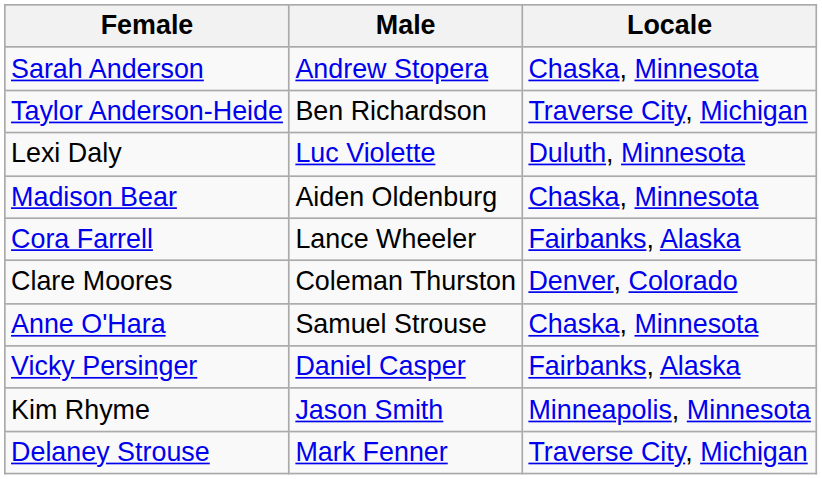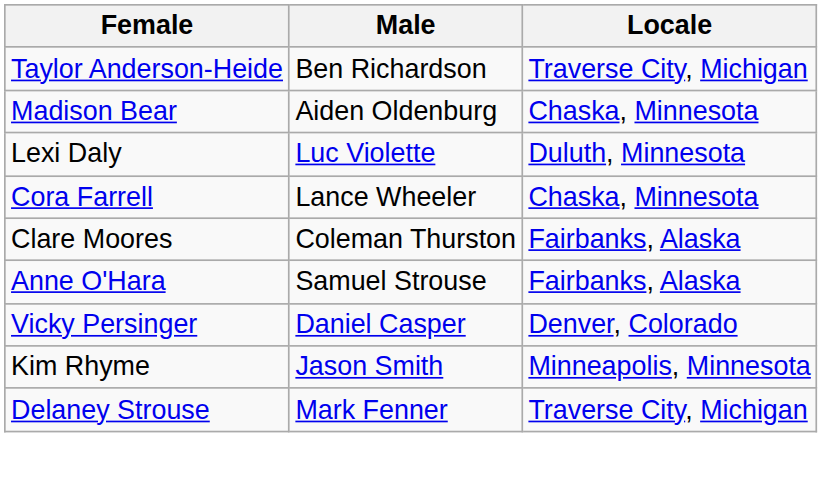- row: Sarah Anderson | Andrew Stopera | Chaska, Minnesota
rows swapped: Madison Bear <-> Lexi Daly
Cora Farrell | Locale: Fairbanks, Alaska -> Chaska, Minnesota
Clare Moores | Locale: Denver, Colorado -> Fairbanks, Alaska
Anne O'Hara | Locale: Chaska, Minnesota -> Fairbanks, Alaska
Vicky Persinger | Locale: Fairbanks, Alaska -> Denver, Colorado
